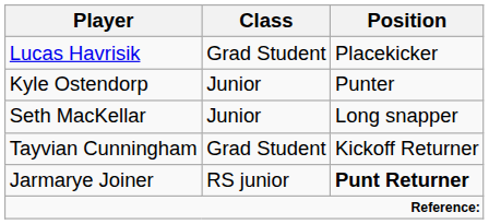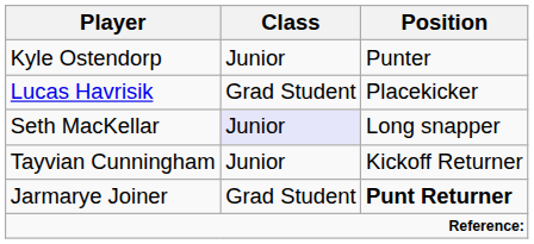rows swapped: Lucas Havrisik <-> Kyle Ostendorp
Seth MacKellar | Class: no background -> lavender background
Tayvian Cunningham | Class: Grad Student -> Junior
Jarmarye Joiner | Class: RS junior -> Grad Student
